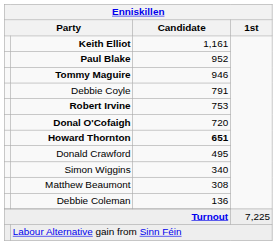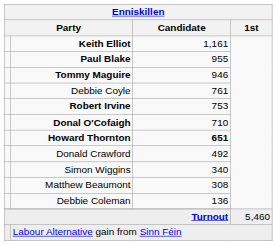Paul Blake | Enniskillen / Candidate: 952 -> 955
Debbie Coyle | Enniskillen / Candidate: 791 -> 761
Donal O'Cofaigh | Enniskillen / Candidate: 720 -> 710
Donald Crawford | Enniskillen / Candidate: 495 -> 492
Turnout | Enniskillen / 1st: 7,225 -> 5,460
